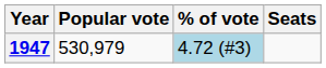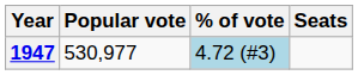1947 | Popular vote: 530,979 -> 530,977
